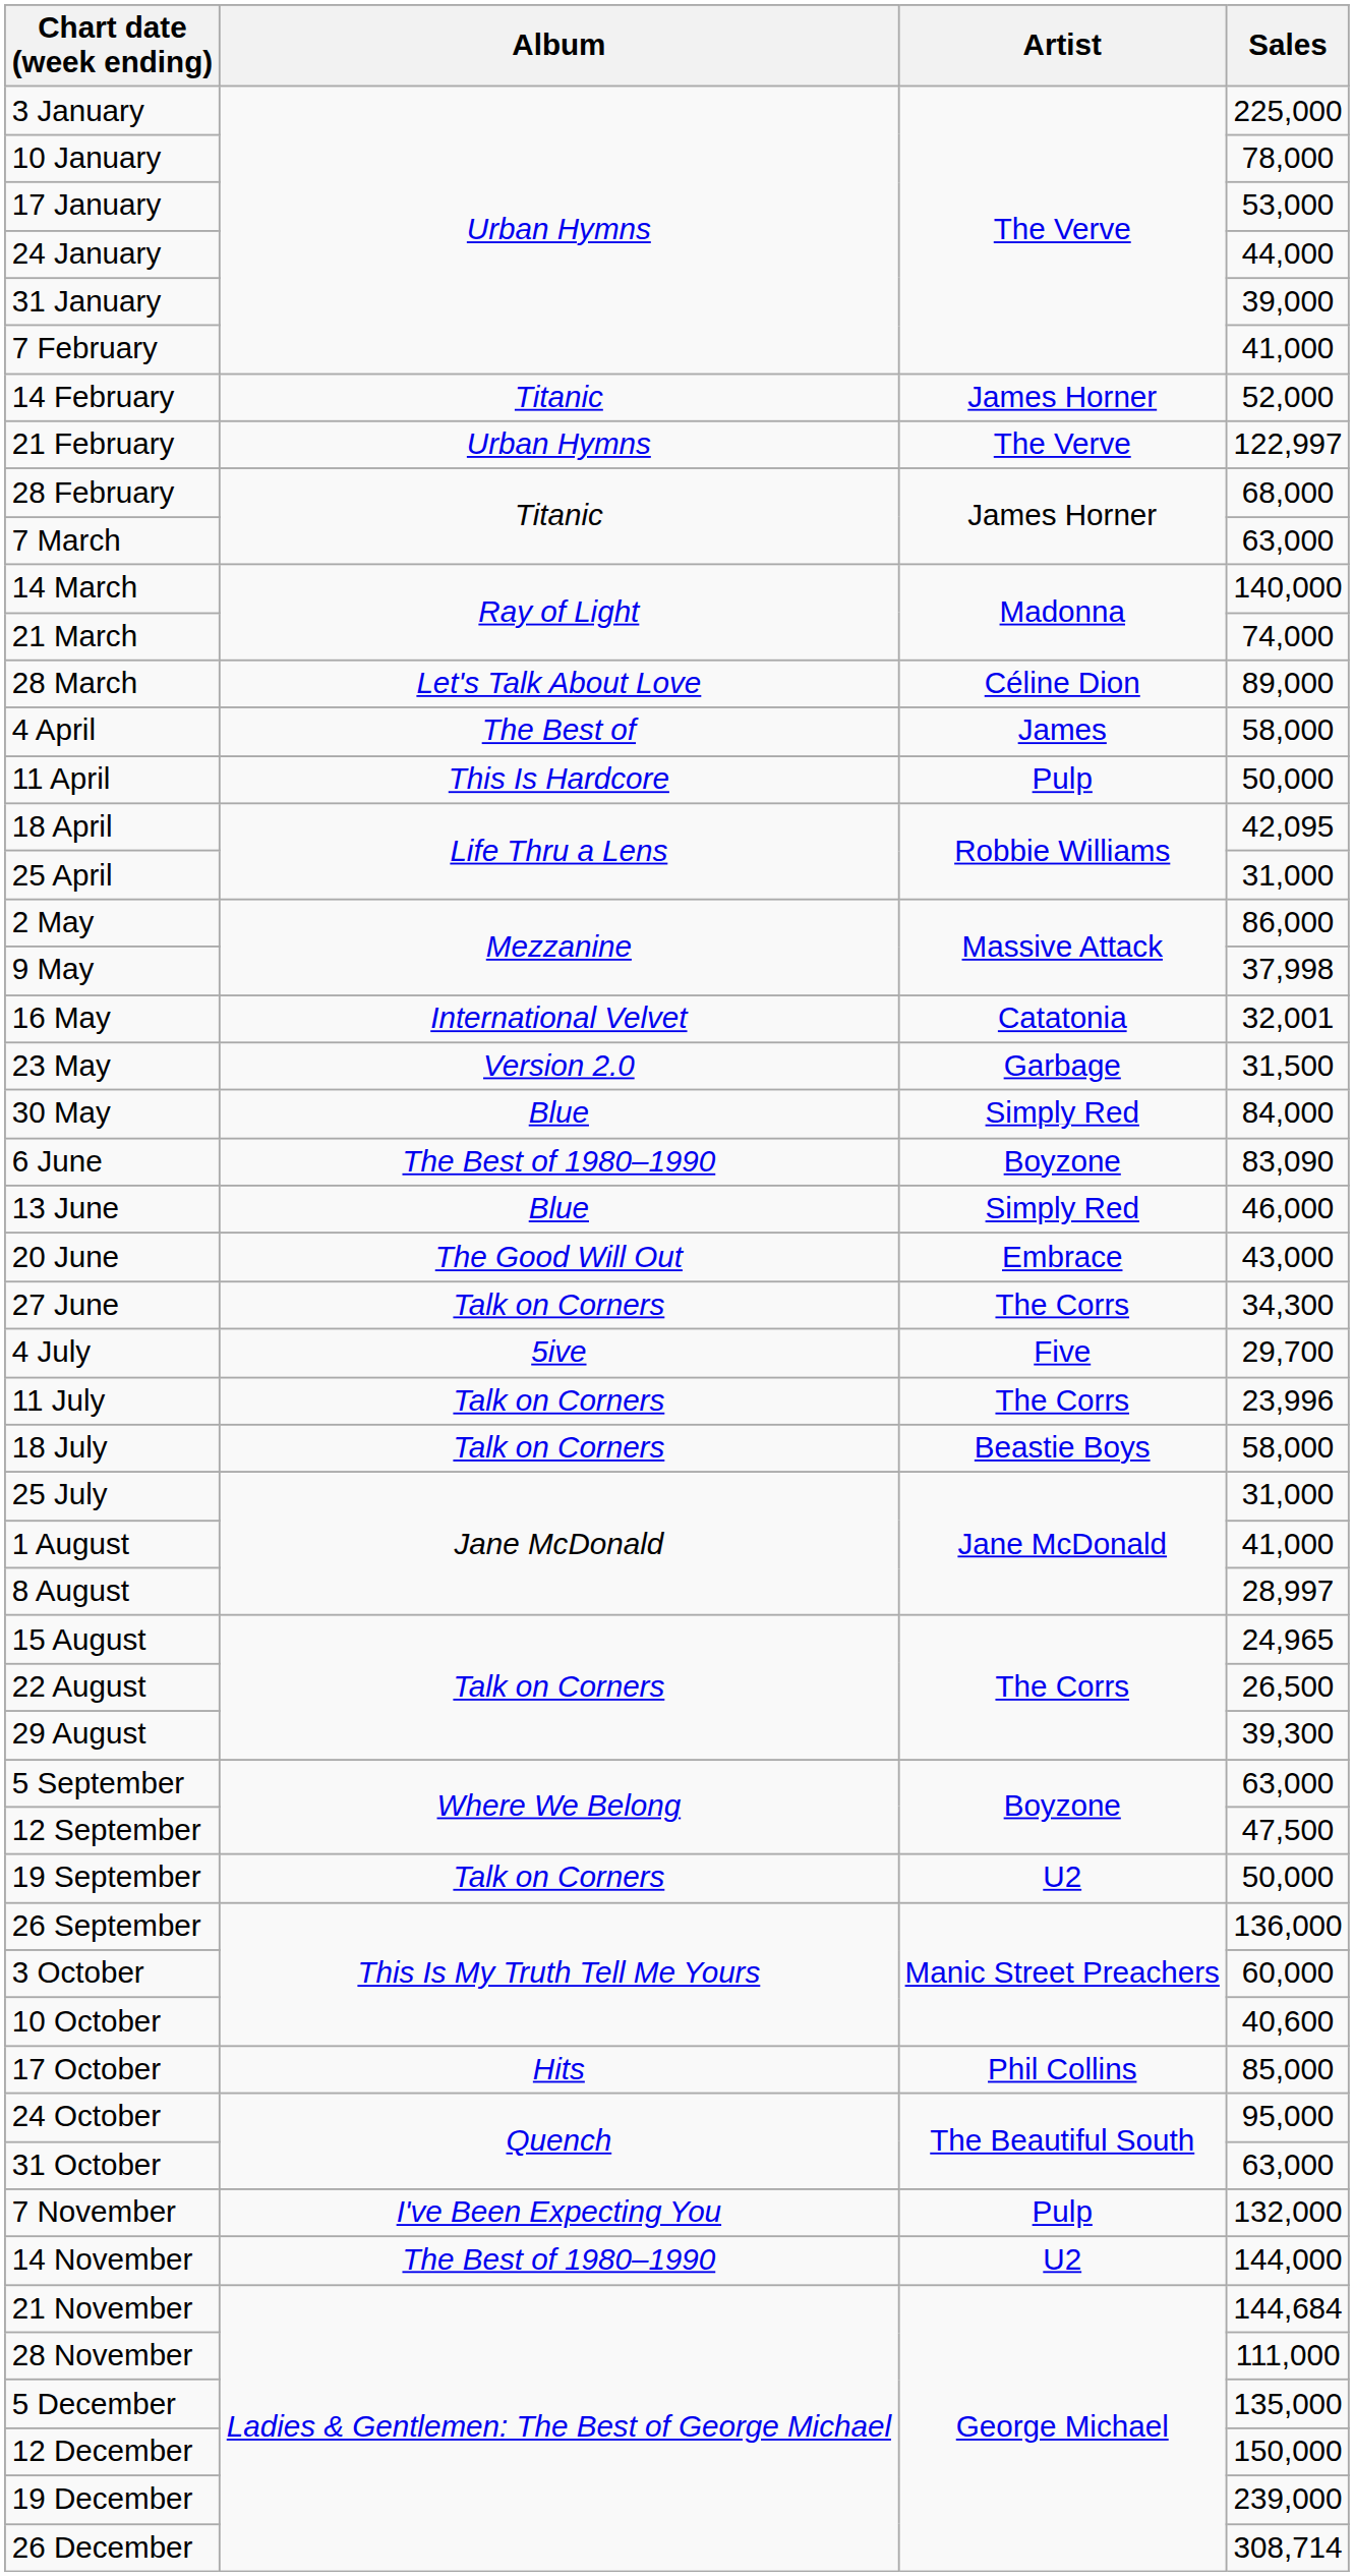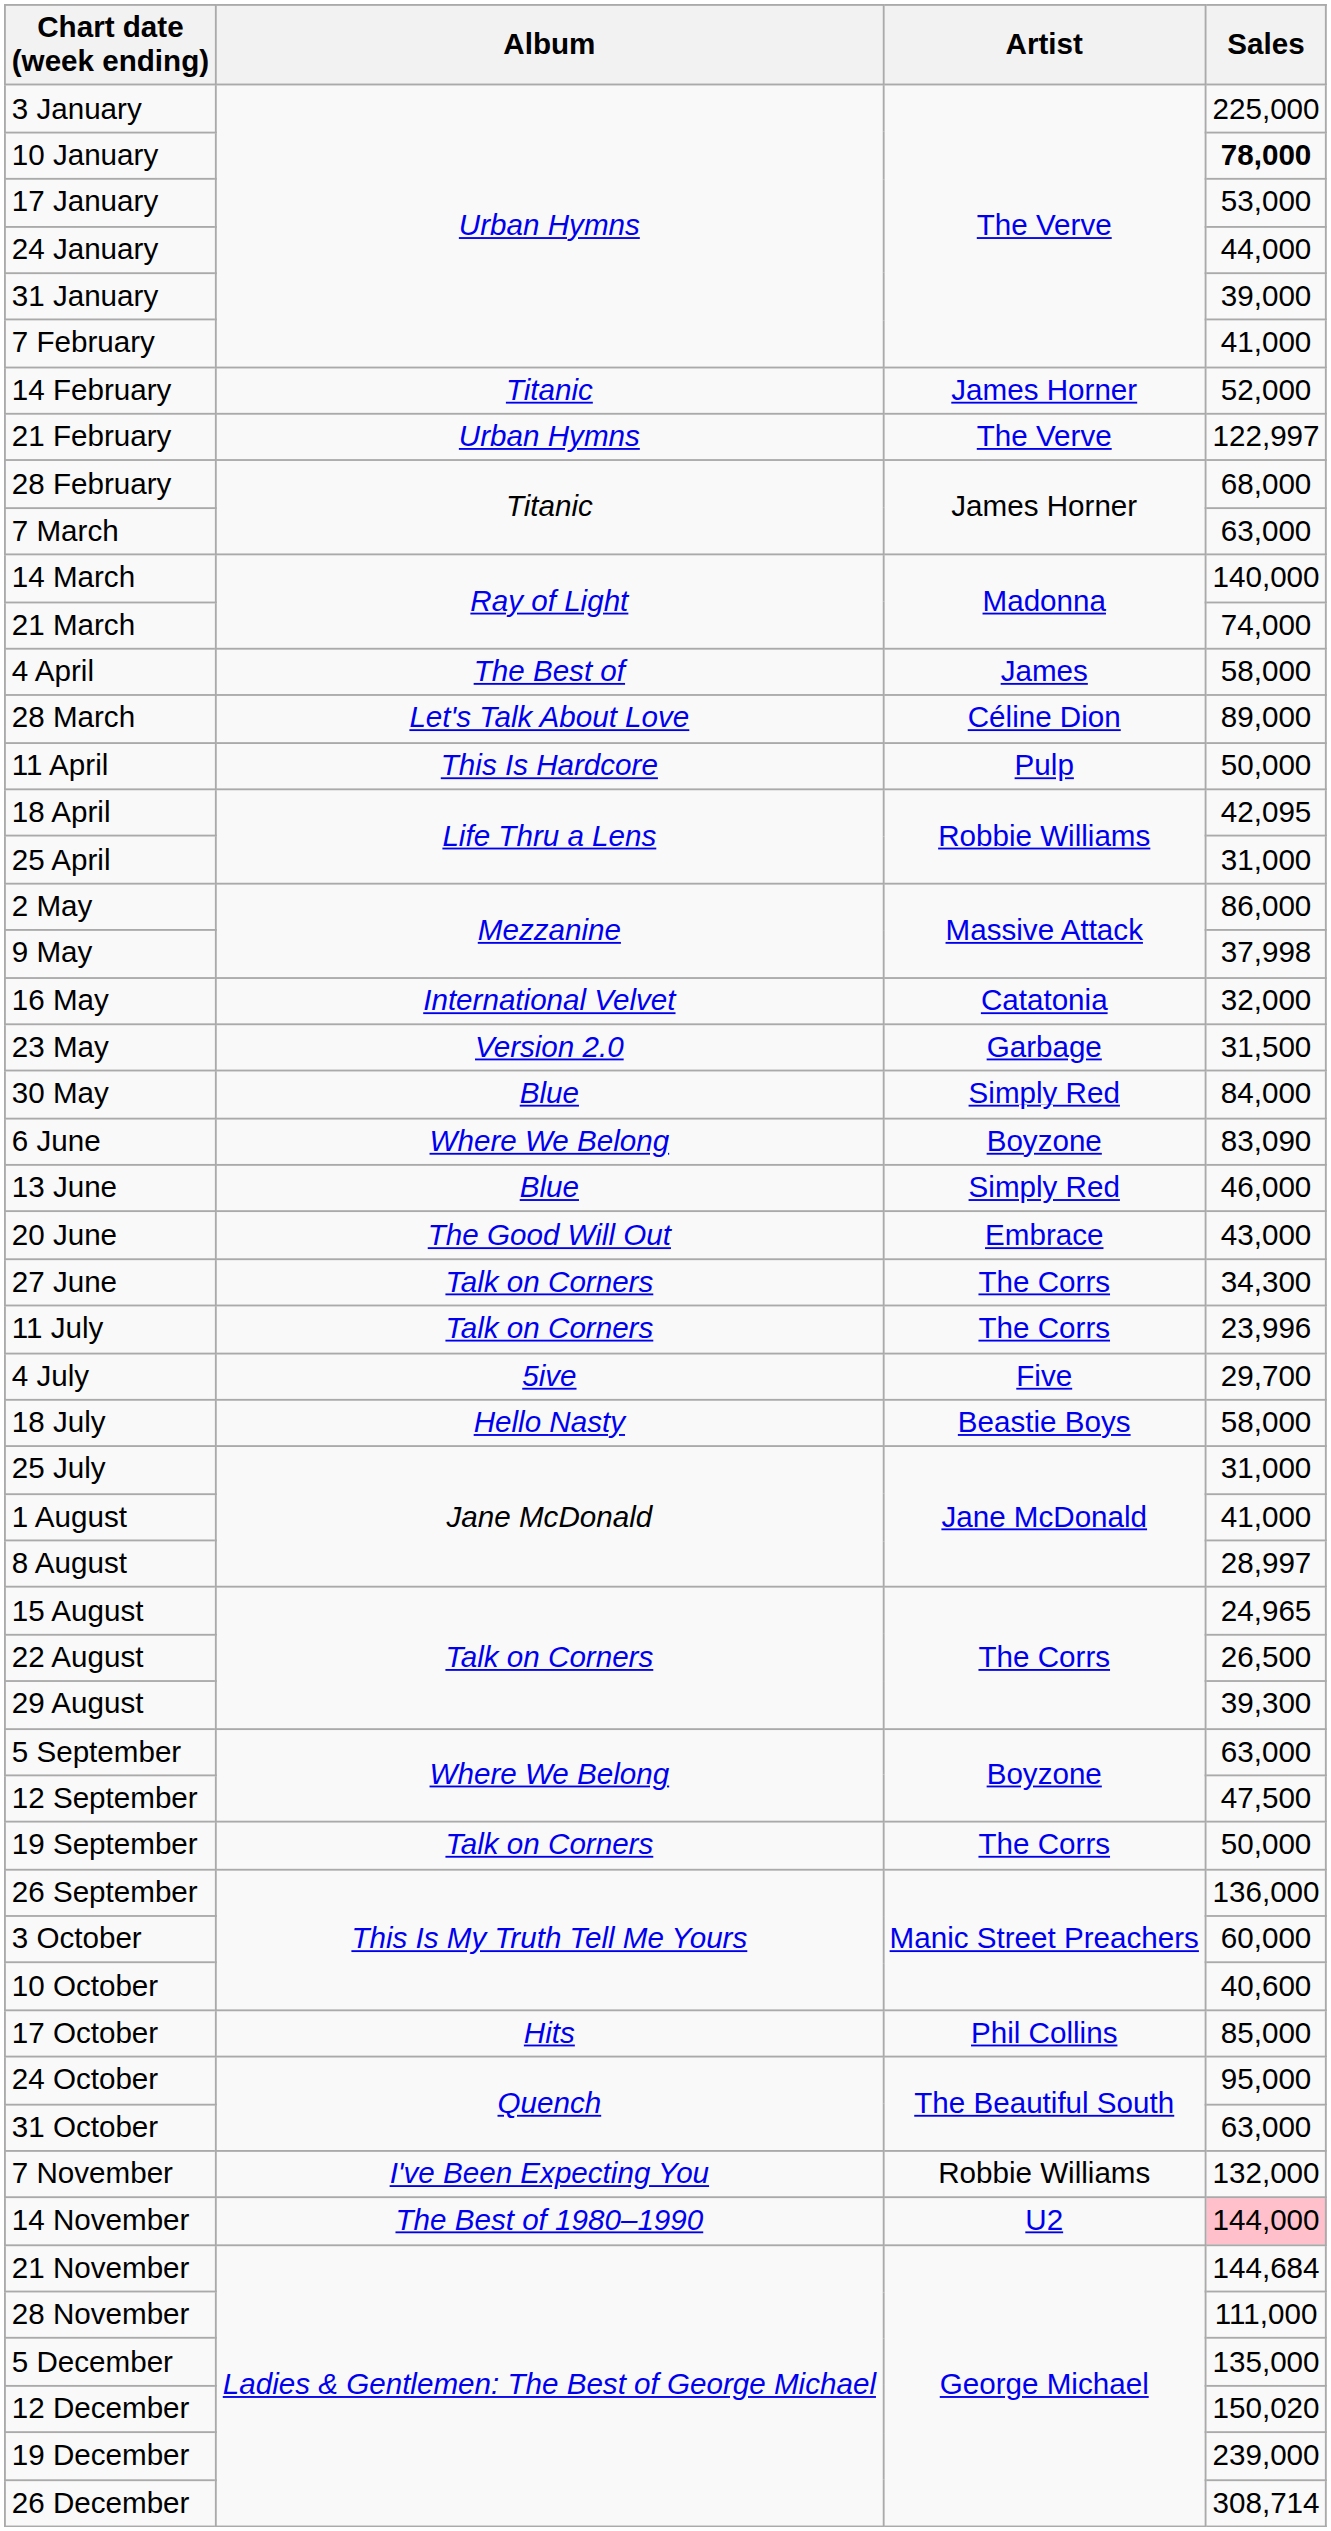10 January | Sales: normal -> bold
rows swapped: 28 March <-> 4 April
16 May | Sales: 32,001 -> 32,000
6 June | Album: The Best of 1980–1990 -> Where We Belong
rows swapped: 4 July <-> 11 July
18 July | Album: Talk on Corners -> Hello Nasty
19 September | Artist: U2 -> The Corrs
7 November | Artist: Pulp -> Robbie Williams
14 November | Sales: no background -> pink background
12 December | Sales: 150,000 -> 150,020
